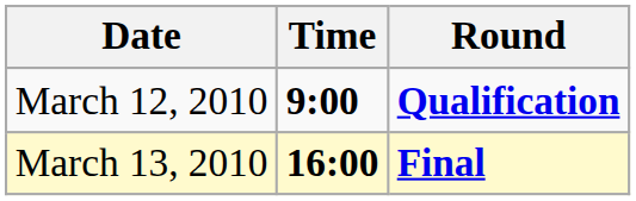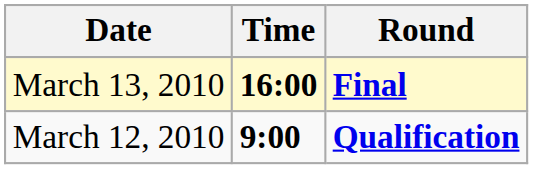rows swapped: March 12, 2010 <-> March 13, 2010
